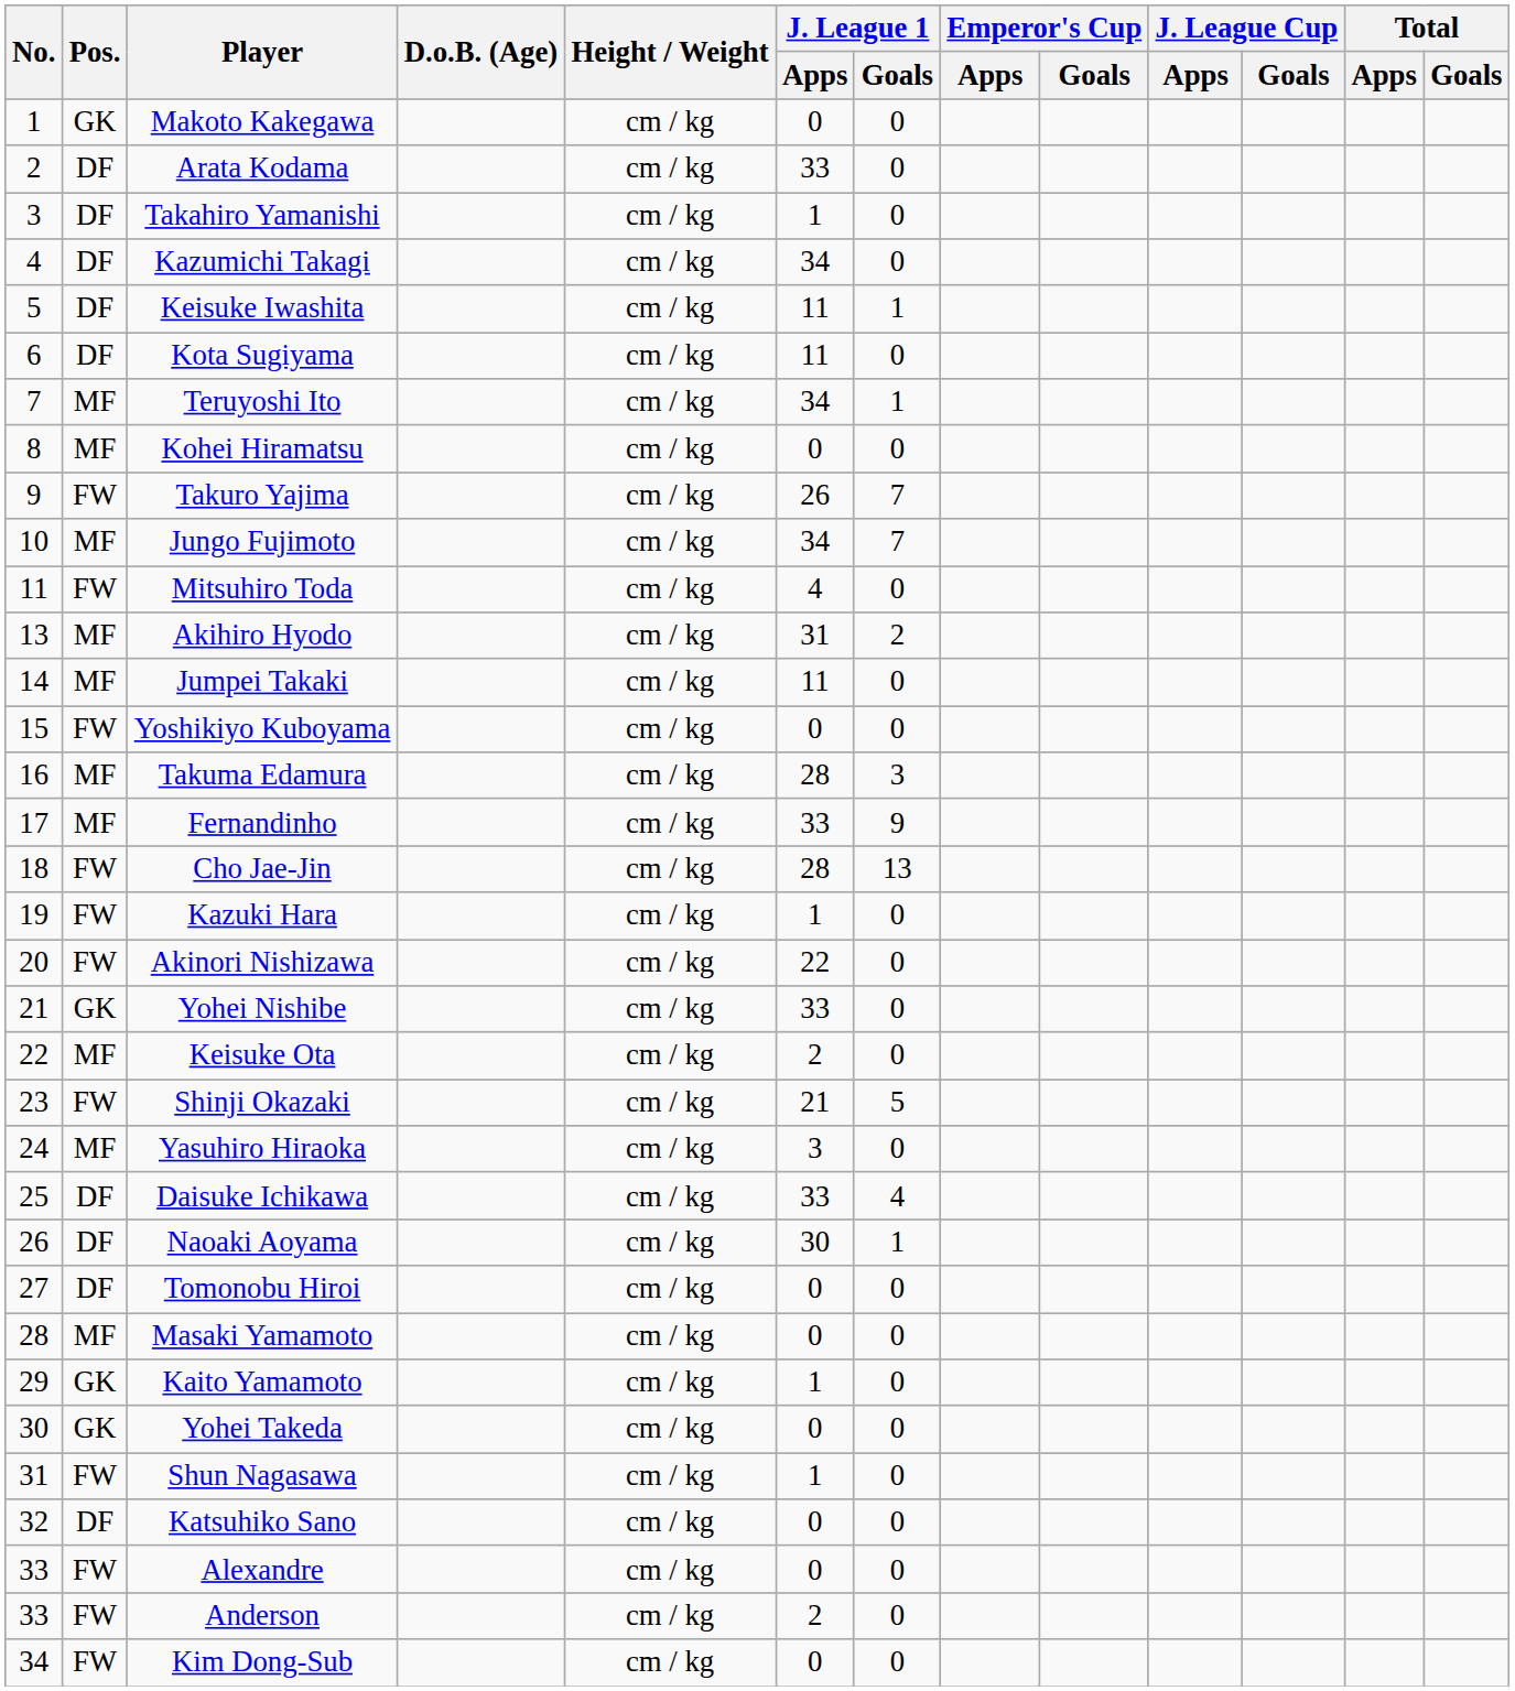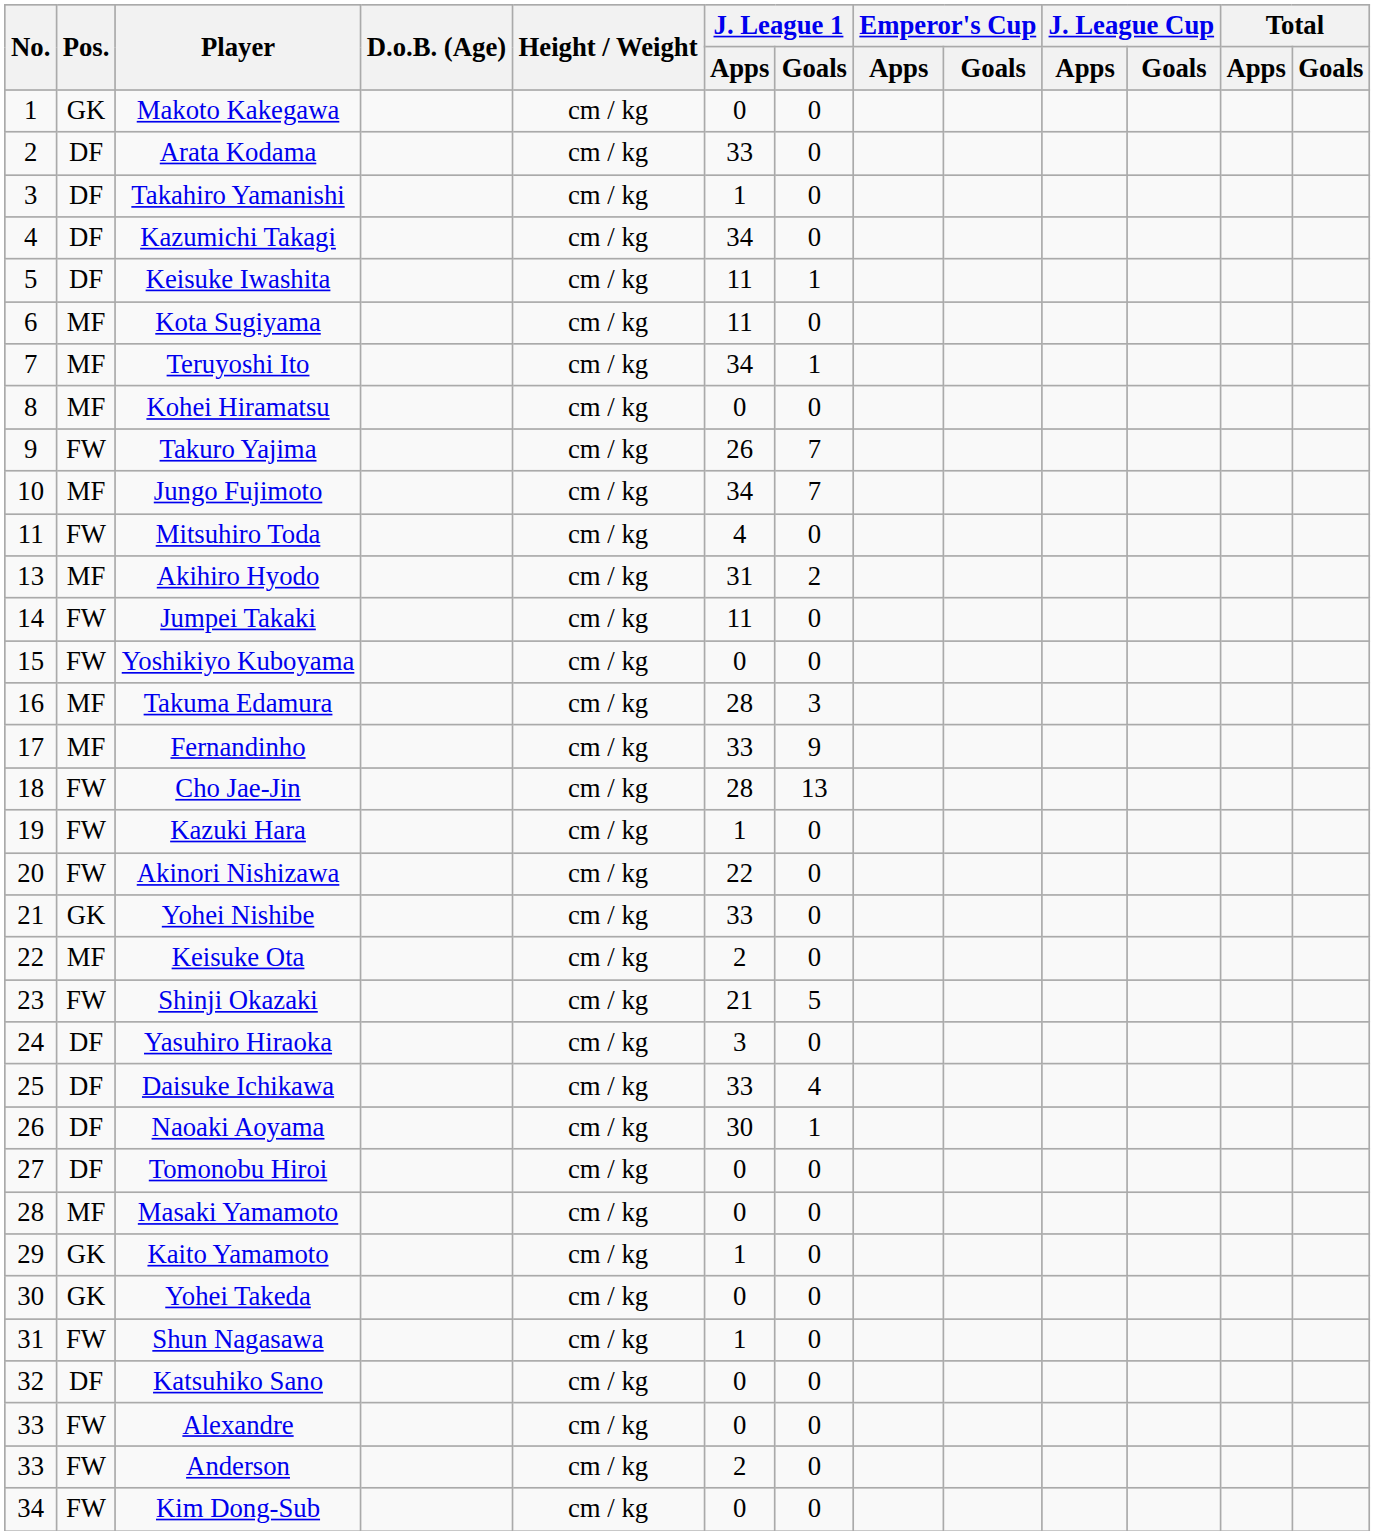Kota Sugiyama | Pos.: DF -> MF
Jumpei Takaki | Pos.: MF -> FW
Yasuhiro Hiraoka | Pos.: MF -> DF
